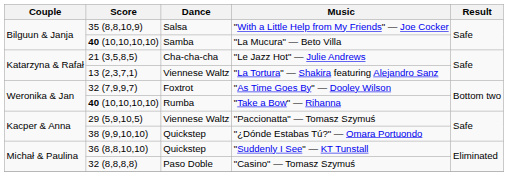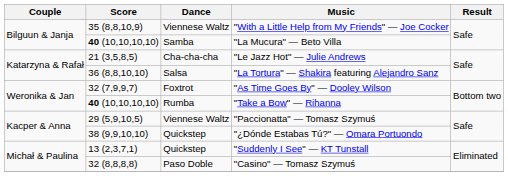"With a Little Help from My Friends" — Joe Cocker | Dance: Salsa -> Viennese Waltz
"La Tortura" — Shakira featuring Alejandro Sanz | Score: 13 (2,3,7,1) -> 36 (8,8,10,10)
"La Tortura" — Shakira featuring Alejandro Sanz | Dance: Viennese Waltz -> Salsa
"Suddenly I See" — KT Tunstall | Score: 36 (8,8,10,10) -> 13 (2,3,7,1)
